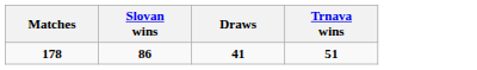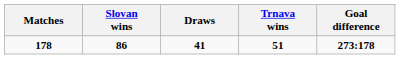+ column: Goal difference | 273:178
